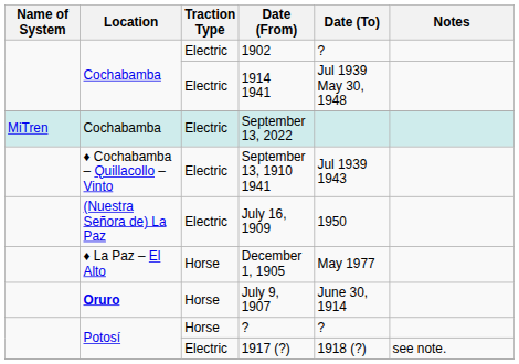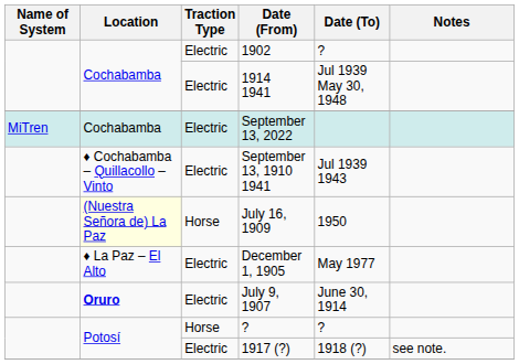July 16, 1909 | Location: no background -> lightyellow background
July 16, 1909 | Traction Type: Electric -> Horse
December 1, 1905 | Traction Type: Horse -> Electric
July 9, 1907 | Traction Type: Horse -> Electric
